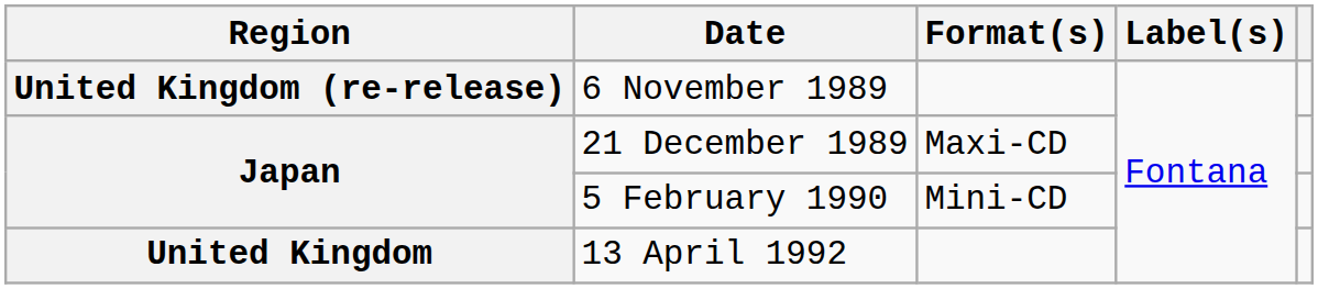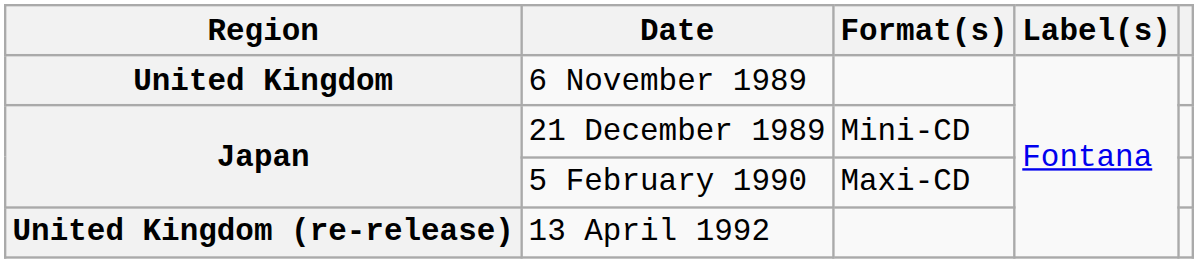6 November 1989 | Region: United Kingdom (re-release) -> United Kingdom
21 December 1989 | Format(s): Maxi-CD -> Mini-CD
5 February 1990 | Format(s): Mini-CD -> Maxi-CD
13 April 1992 | Region: United Kingdom -> United Kingdom (re-release)
